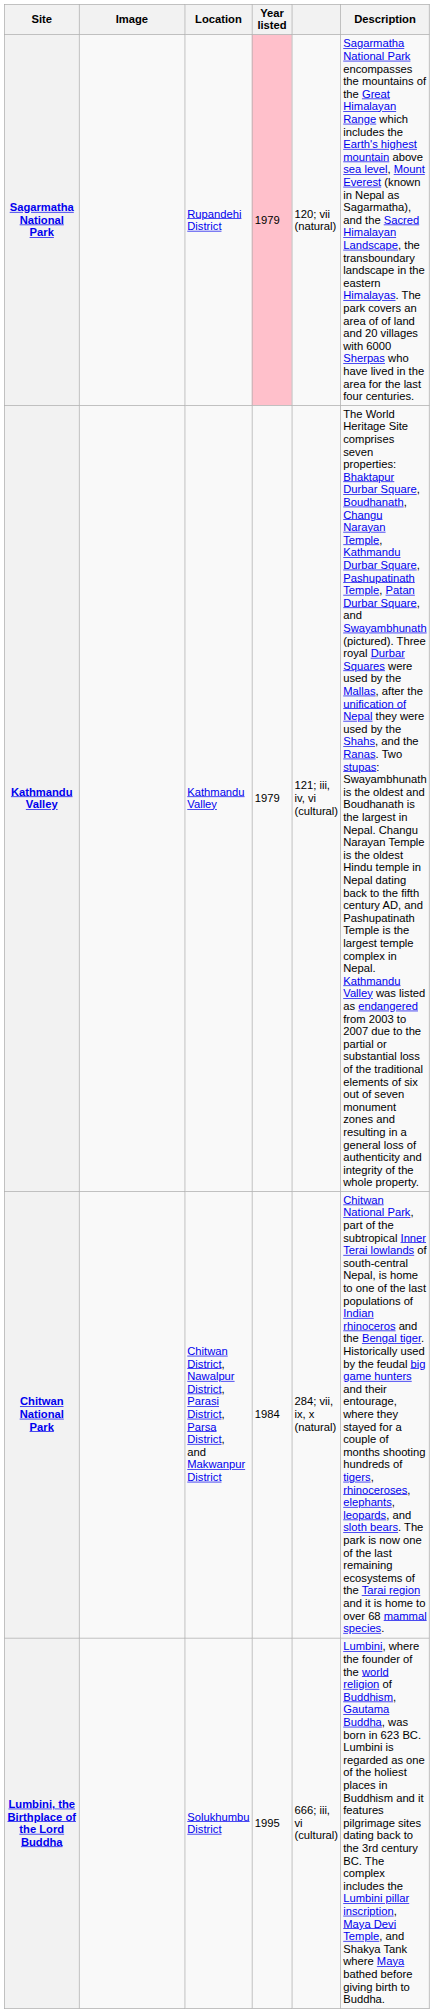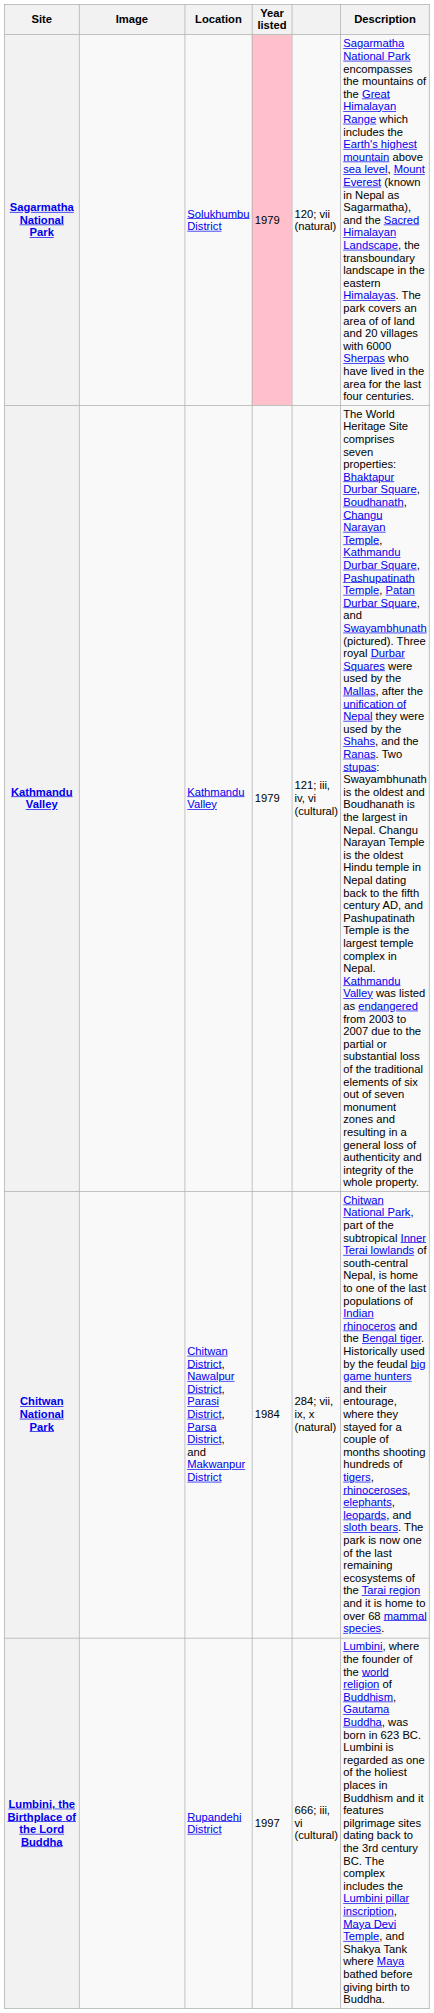Sagarmatha National Park | Location: Rupandehi District -> Solukhumbu District
Lumbini, the Birthplace of the Lord Buddha | Location: Solukhumbu District -> Rupandehi District
Lumbini, the Birthplace of the Lord Buddha | Year listed: 1995 -> 1997
